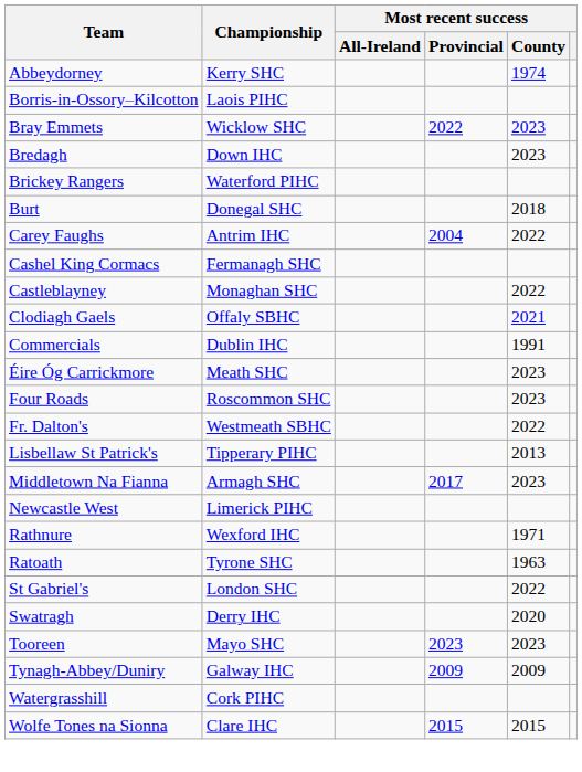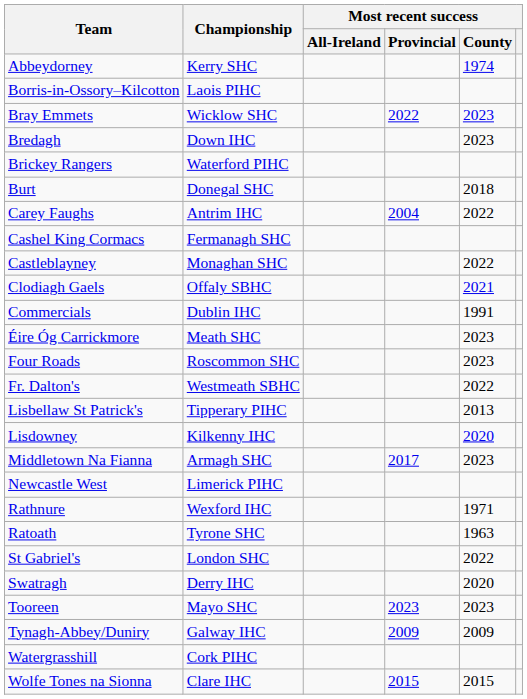+ row: Lisdowney | Kilkenny IHC | 2020
